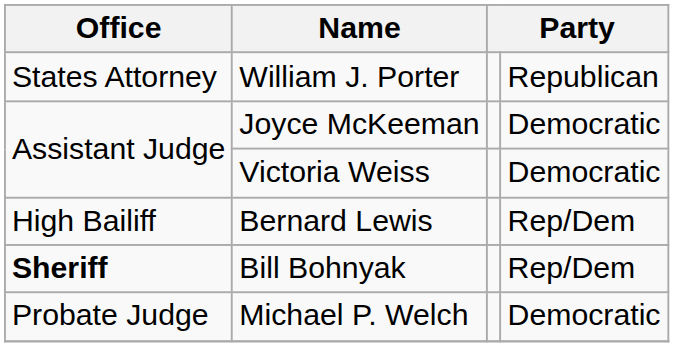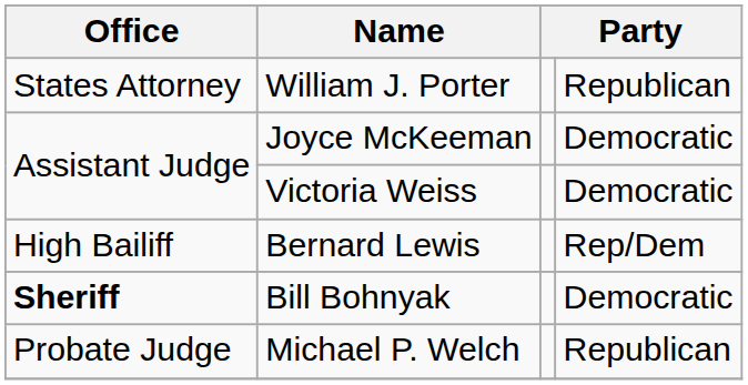Bill Bohnyak | column 4: Rep/Dem -> Democratic
Michael P. Welch | column 4: Democratic -> Republican
